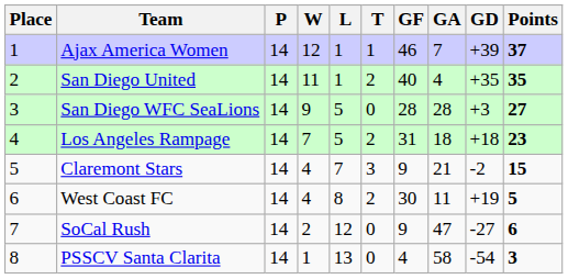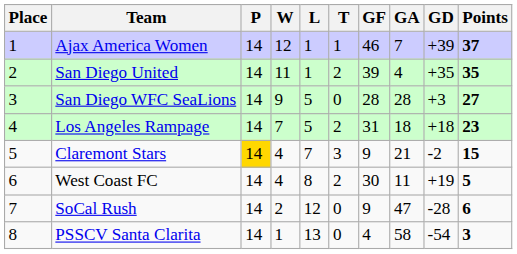San Diego United | GF: 40 -> 39
Claremont Stars | P: no background -> gold background
SoCal Rush | GD: -27 -> -28
